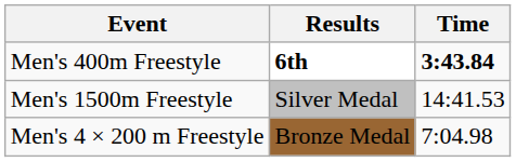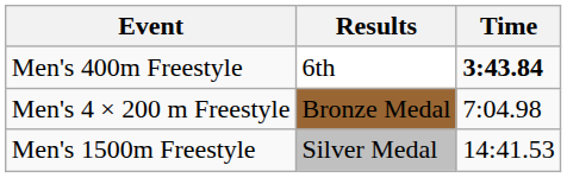Men's 400m Freestyle | Results: bold -> normal
rows swapped: Men's 1500m Freestyle <-> Men's 4 × 200 m Freestyle
